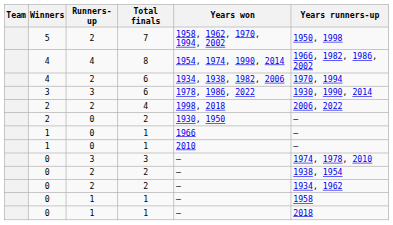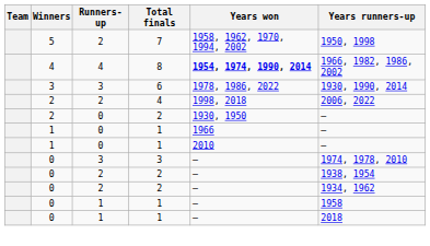8 | Years won: normal -> bold
- row: 4 | 2 | 6 | 1934, 1938, 1982, 2006 | 1970, 1994
